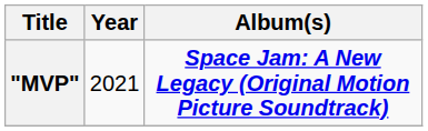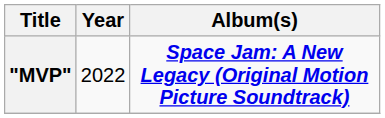"MVP" | Year: 2021 -> 2022
